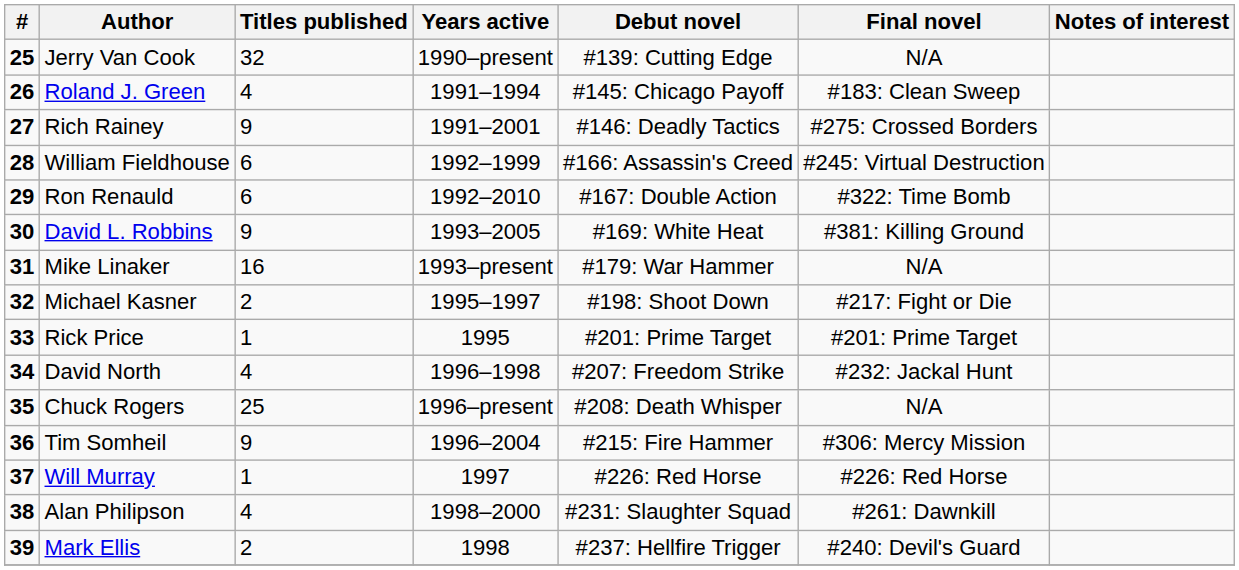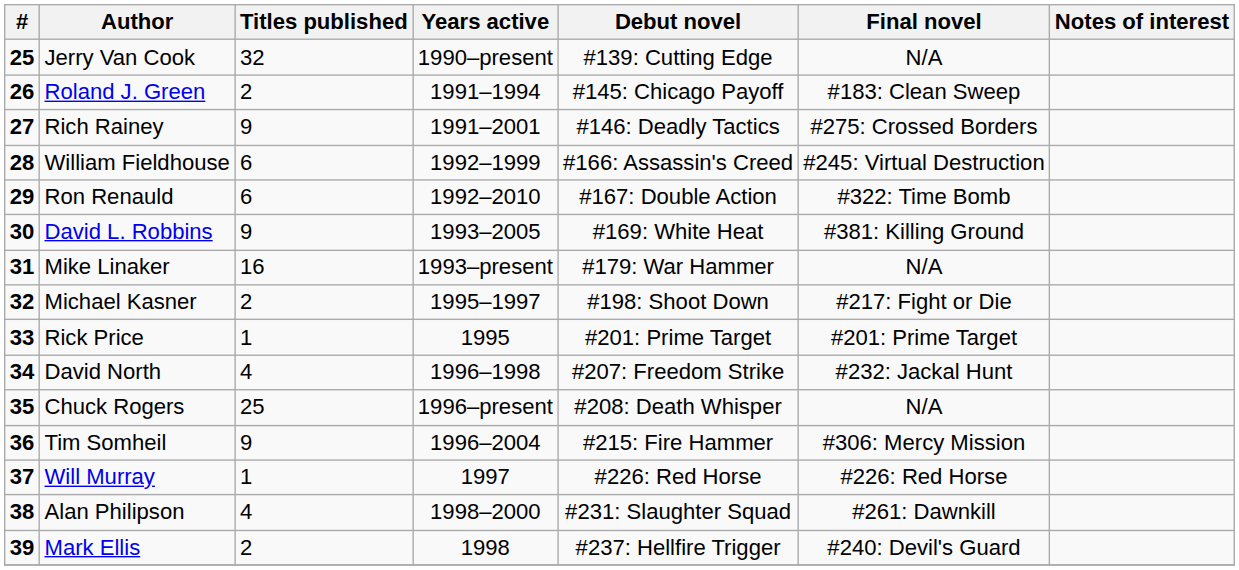Roland J. Green | Titles published: 4 -> 2
